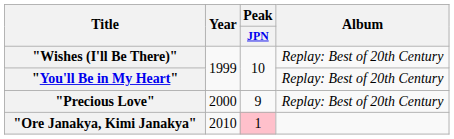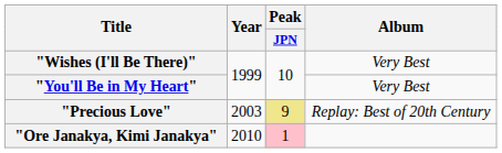"Wishes (I'll Be There)" | Album: Replay: Best of 20th Century -> Very Best
"You'll Be in My Heart" | Album: Replay: Best of 20th Century -> Very Best
"Precious Love" | Year: 2000 -> 2003
"Precious Love" | Peak / JPN: no background -> khaki background
